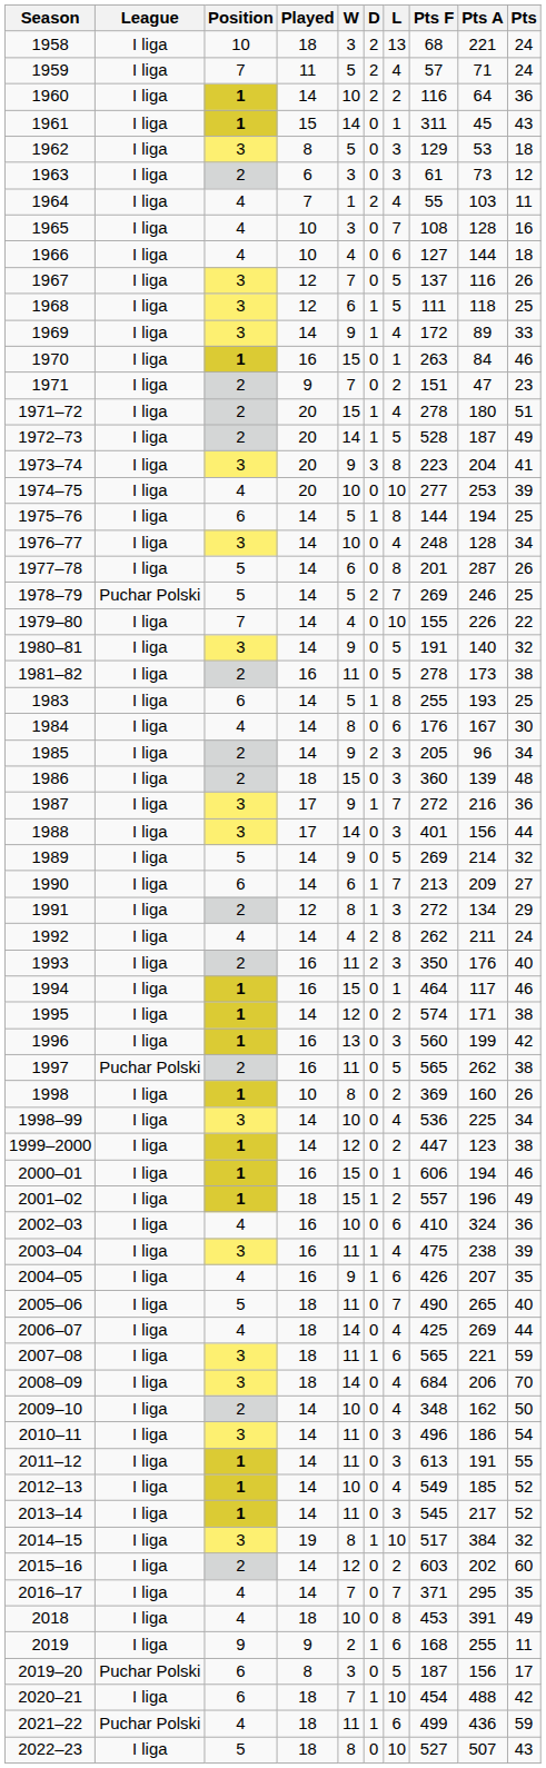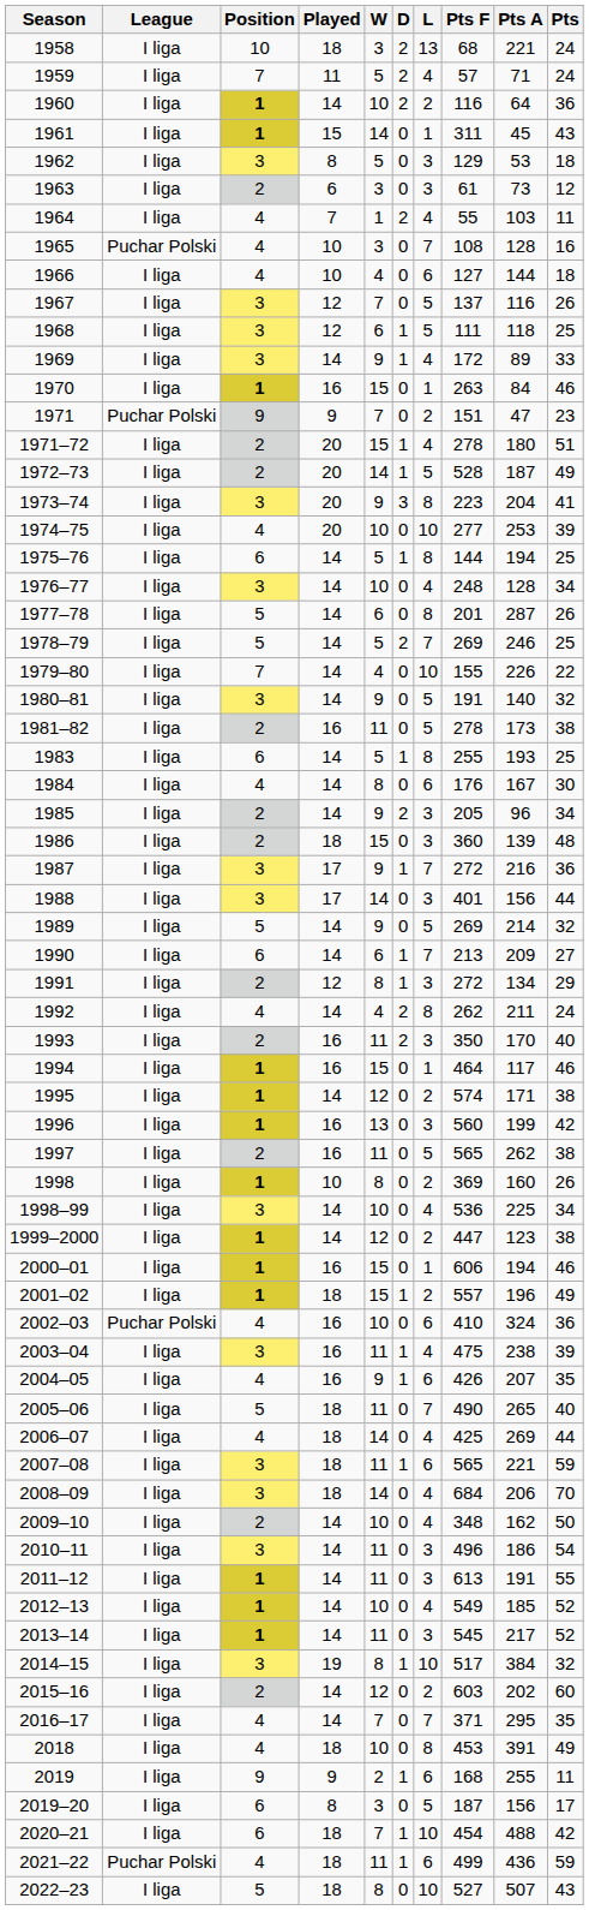1965 | League: I liga -> Puchar Polski
1971 | League: I liga -> Puchar Polski
1971 | Position: 2 -> 9
1978–79 | League: Puchar Polski -> I liga
1993 | Pts A: 176 -> 170
1997 | League: Puchar Polski -> I liga
2002–03 | League: I liga -> Puchar Polski
2019–20 | League: Puchar Polski -> I liga
